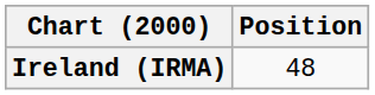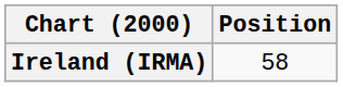Ireland (IRMA) | Position: 48 -> 58
